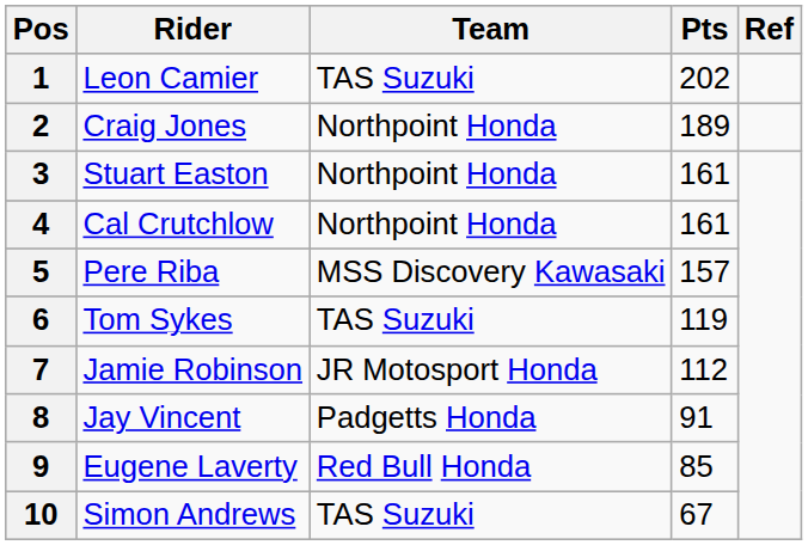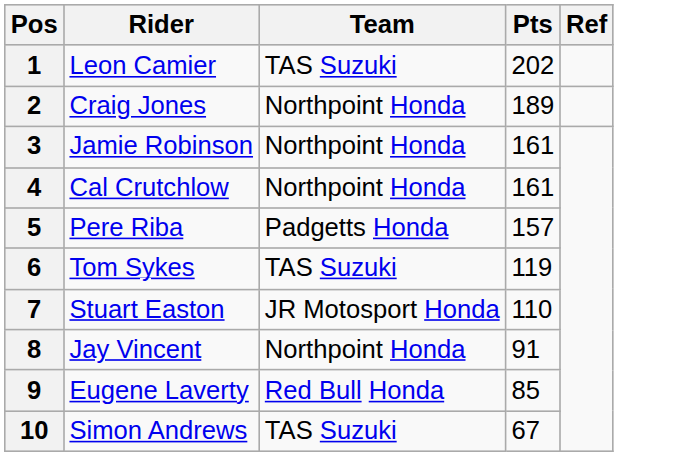3 | Rider: Stuart Easton -> Jamie Robinson
5 | Team: MSS Discovery Kawasaki -> Padgetts Honda
7 | Rider: Jamie Robinson -> Stuart Easton
7 | Pts: 112 -> 110
8 | Team: Padgetts Honda -> Northpoint Honda
